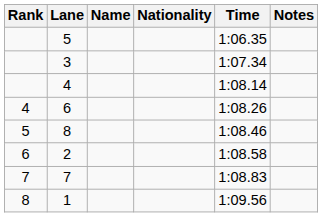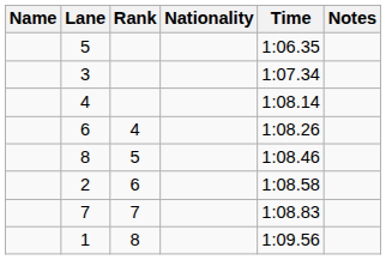columns swapped: Rank <-> Name
